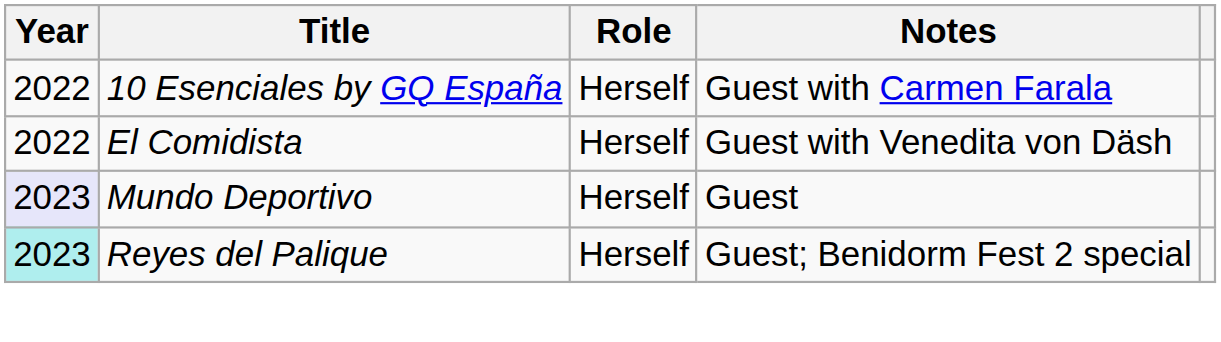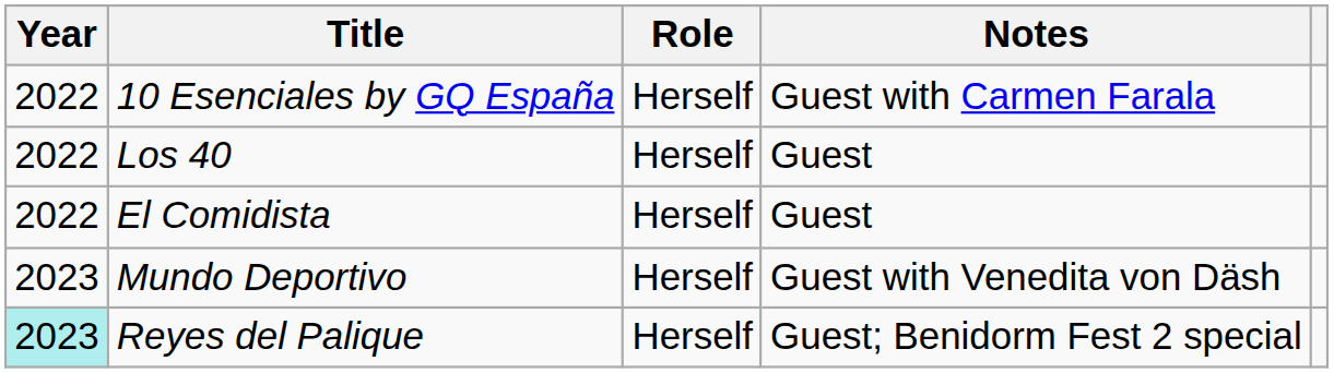+ row: 2022 | Los 40 | Herself | Guest
El Comidista | Notes: Guest with Venedita von Däsh -> Guest
Mundo Deportivo | Year: lavender background -> no background
Mundo Deportivo | Notes: Guest -> Guest with Venedita von Däsh
